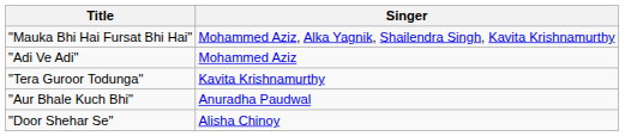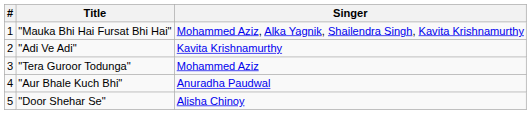+ column: # | 1 | 2 | 3 | 4 | 5
"Adi Ve Adi" | Singer: Mohammed Aziz -> Kavita Krishnamurthy
"Tera Guroor Todunga" | Singer: Kavita Krishnamurthy -> Mohammed Aziz
